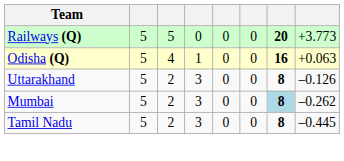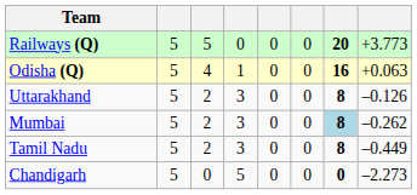Tamil Nadu | column 8: –0.445 -> –0.449
+ row: Chandigarh | 5 | 0 | 5 | 0 | 0 | 0 | –2.273
